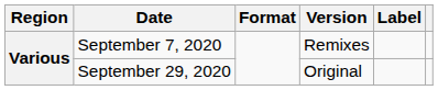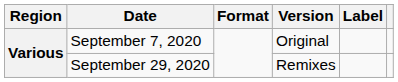September 7, 2020 | Version: Remixes -> Original
September 29, 2020 | Version: Original -> Remixes
